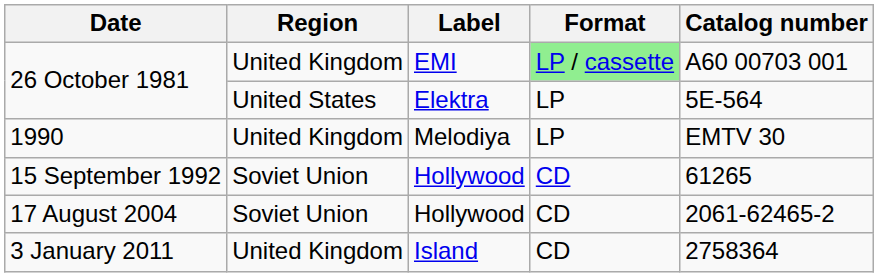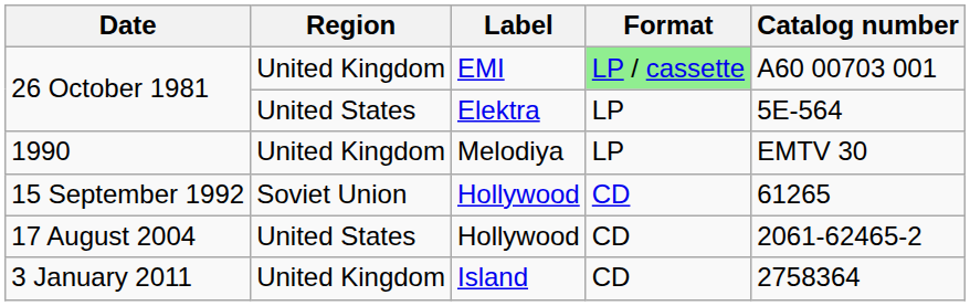17 August 2004 | Region: Soviet Union -> United States
